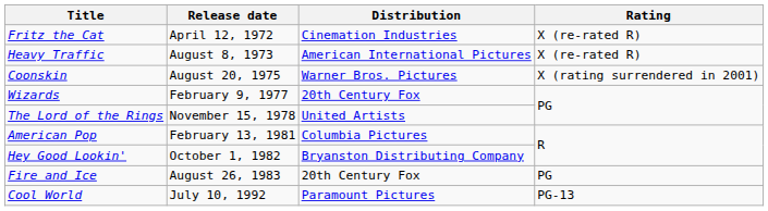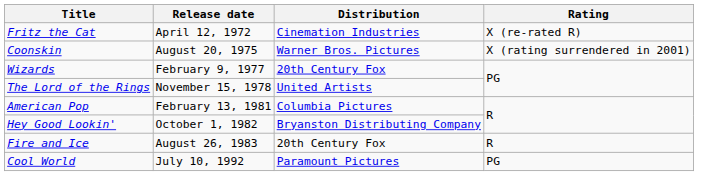- row: Heavy Traffic | August 8, 1973 | American International Pictures | X (re-rated R)
Fire and Ice | Rating: PG -> R
Cool World | Rating: PG-13 -> PG
